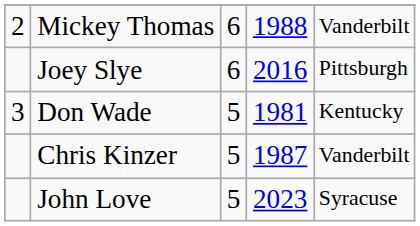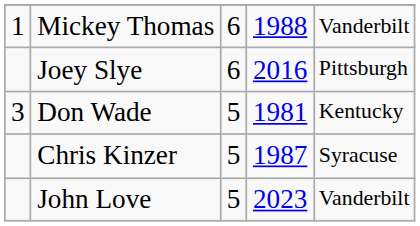Mickey Thomas | column 1: 2 -> 1
Chris Kinzer | column 5: Vanderbilt -> Syracuse
John Love | column 5: Syracuse -> Vanderbilt
